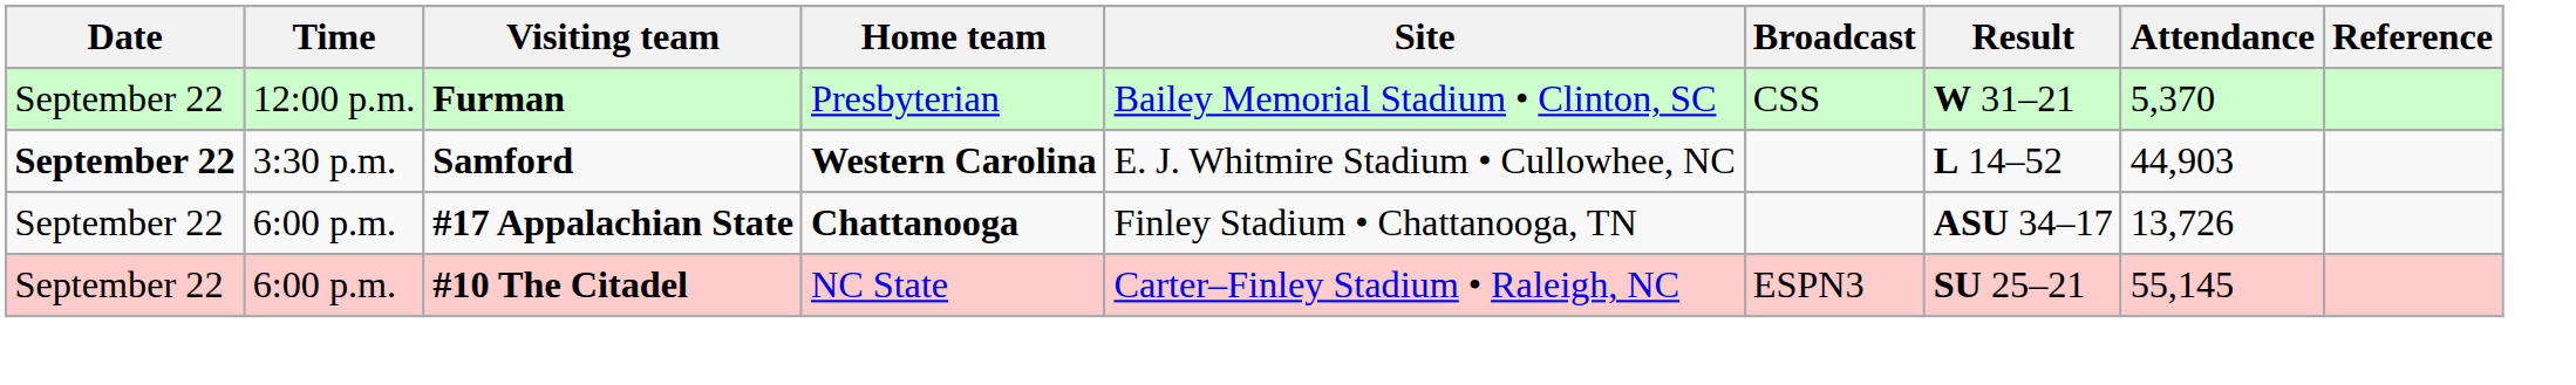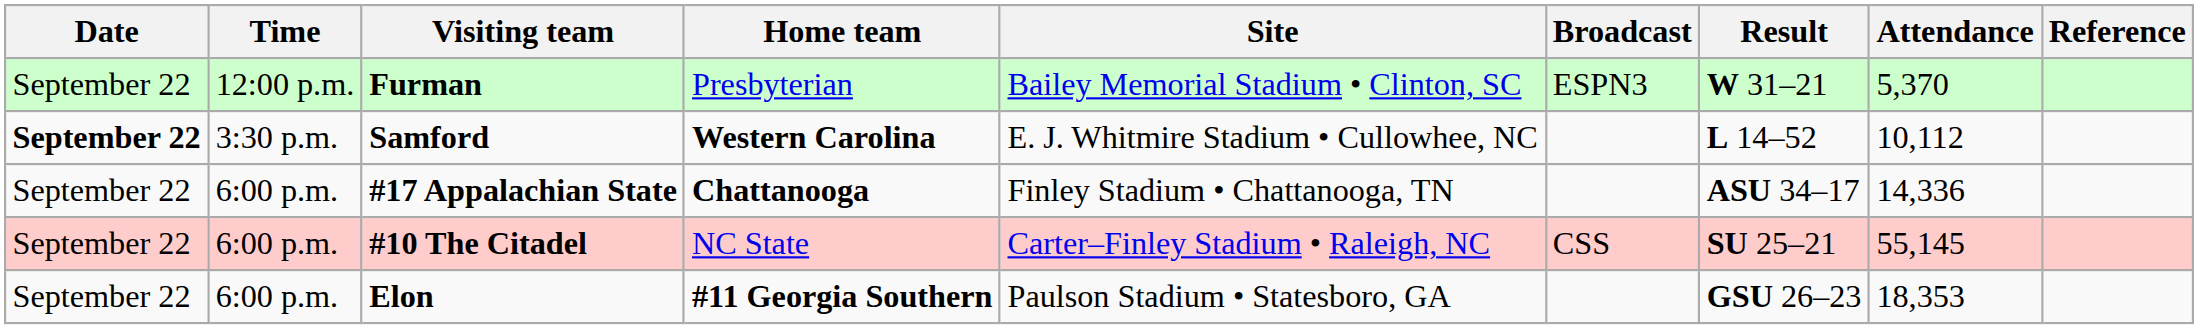Furman | Broadcast: CSS -> ESPN3
Samford | Attendance: 44,903 -> 10,112
#17 Appalachian State | Attendance: 13,726 -> 14,336
#10 The Citadel | Broadcast: ESPN3 -> CSS
+ row: September 22 | 6:00 p.m. | Elon | #11 Georgia Southern | Paulson Stadium • Statesboro, GA | GSU 26–23 | 18,353
